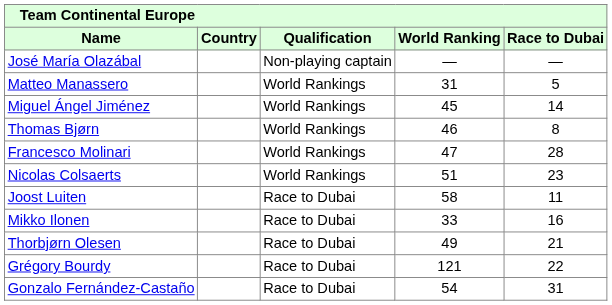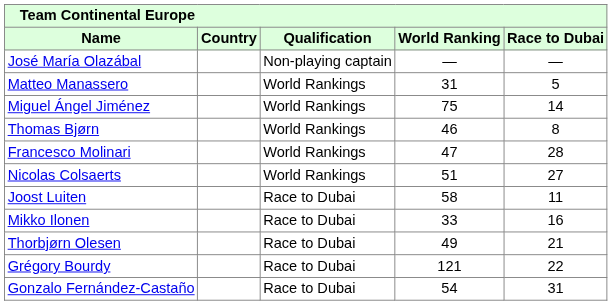Miguel Ángel Jiménez | World Ranking: 45 -> 75
Nicolas Colsaerts | Race to Dubai: 23 -> 27
